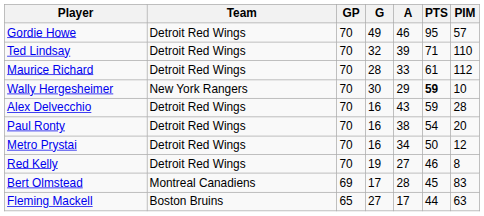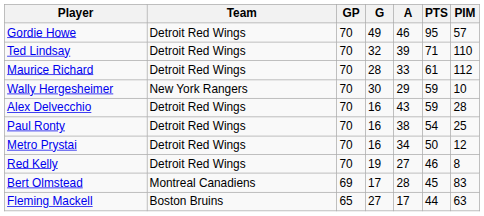Wally Hergesheimer | PTS: bold -> normal
Paul Ronty | PIM: 20 -> 25
